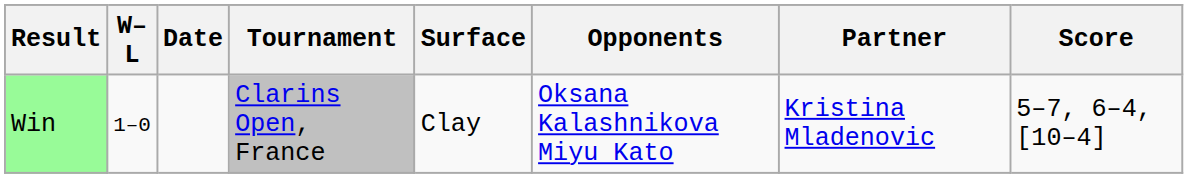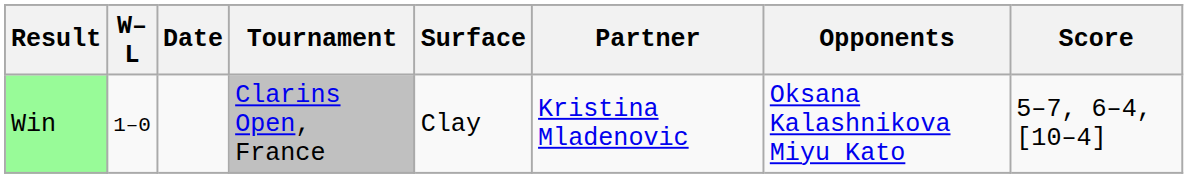columns swapped: Partner <-> Opponents
